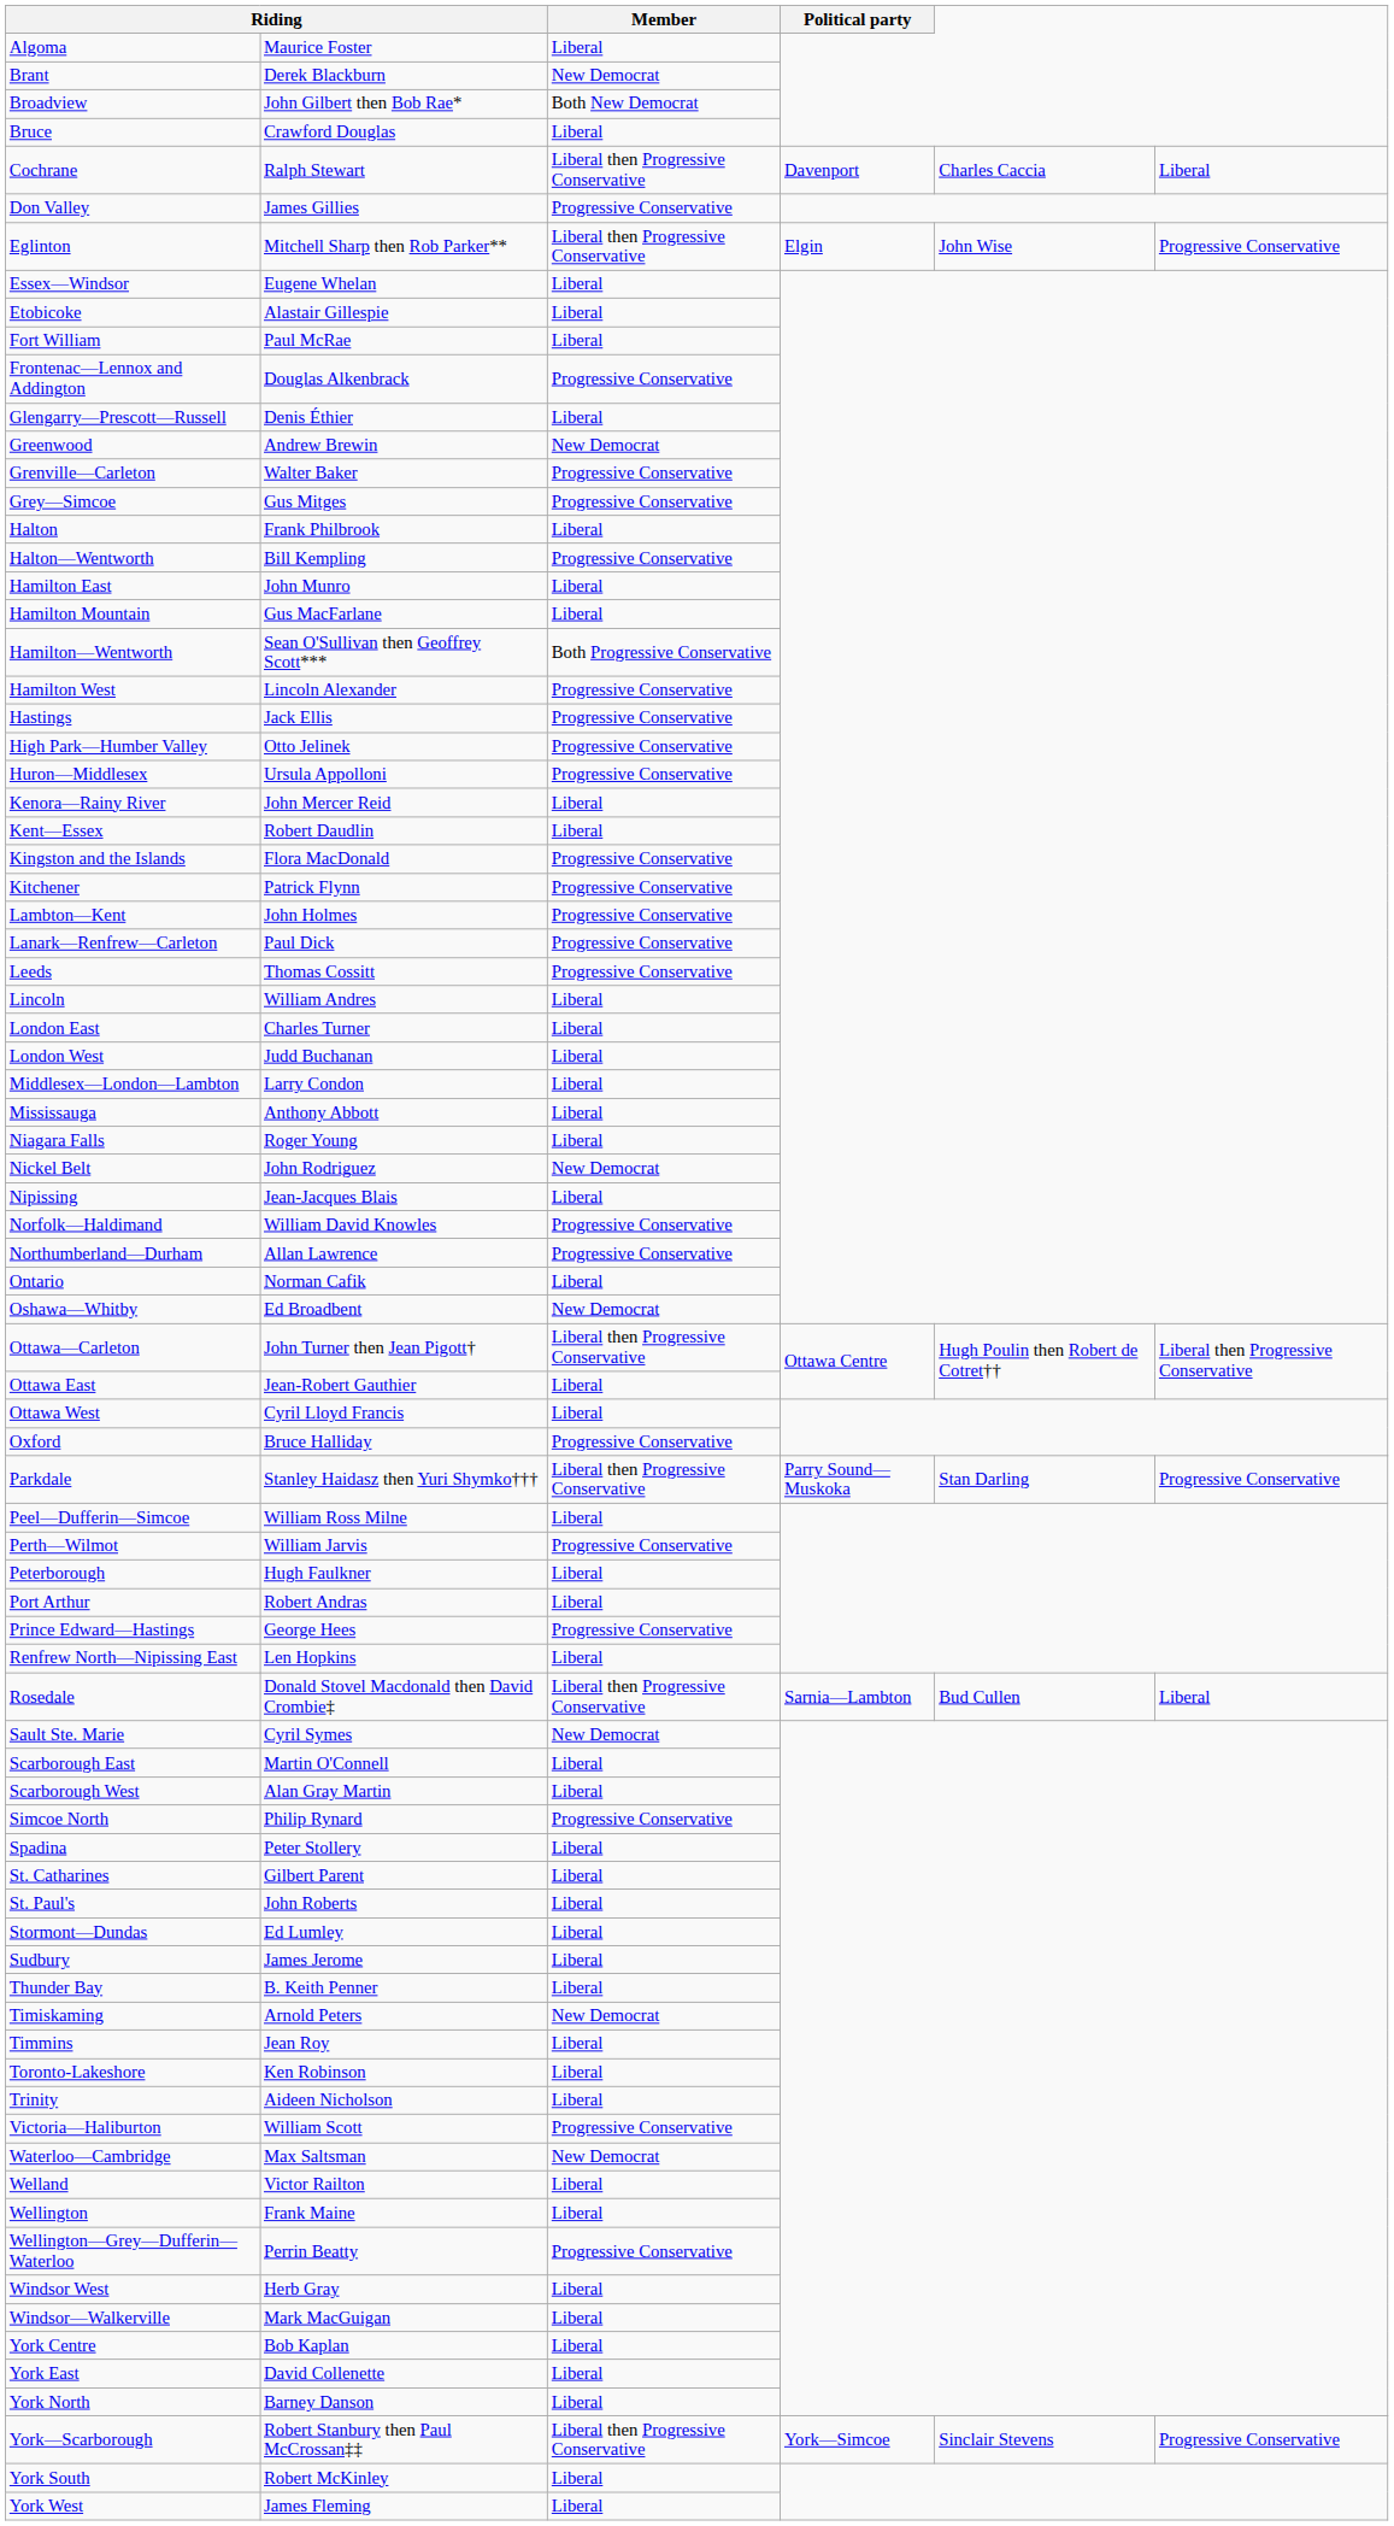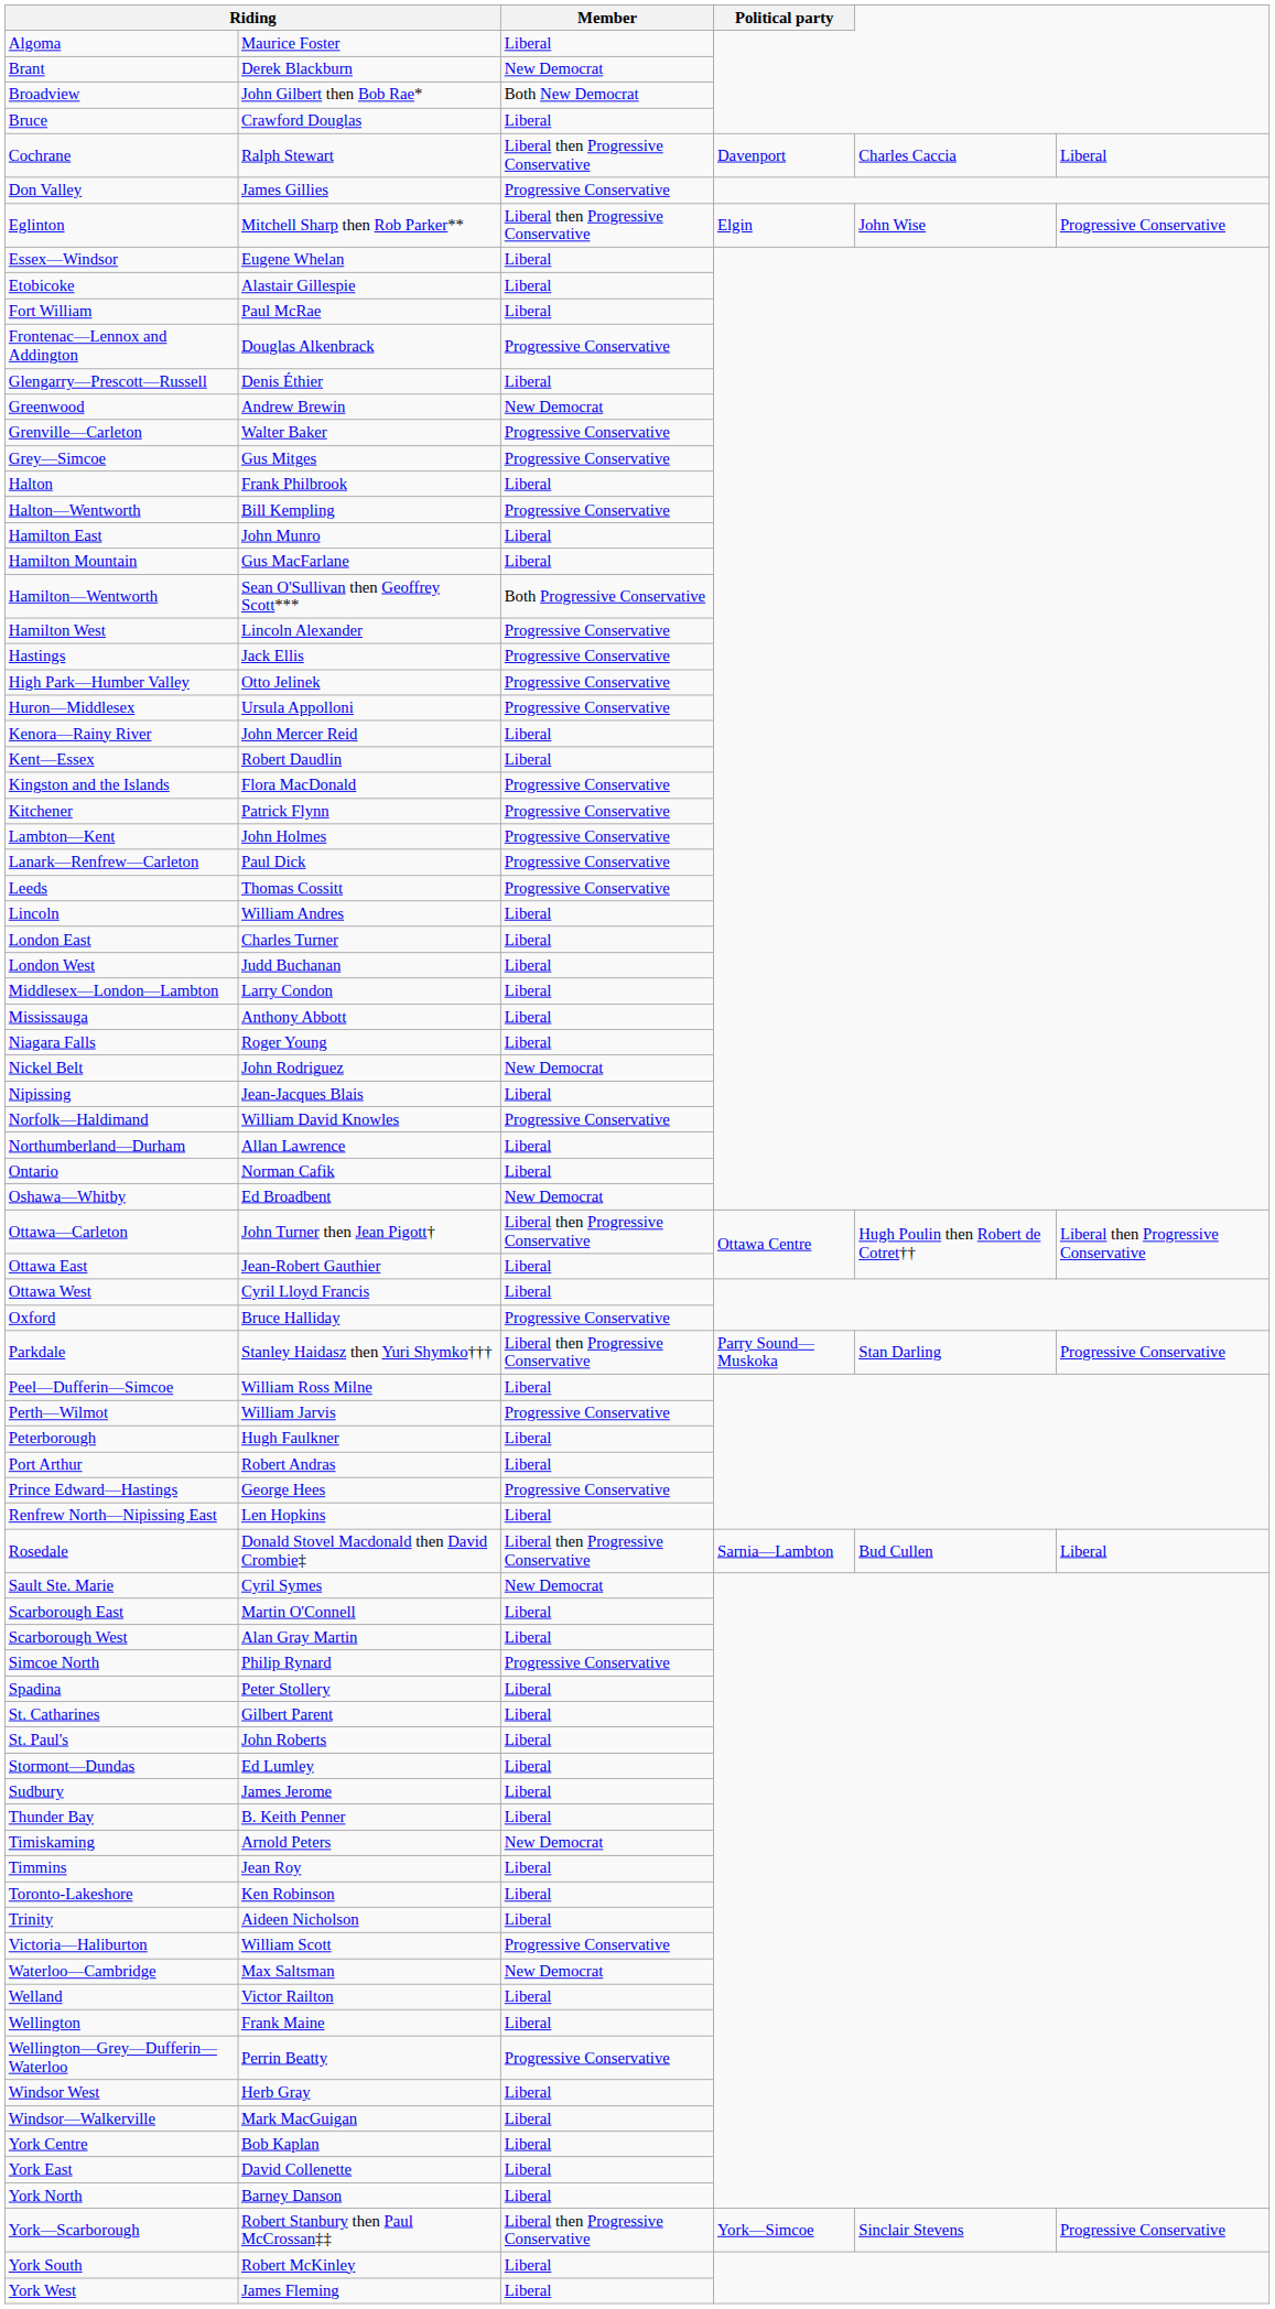Northumberland—Durham | Member: Progressive Conservative -> Liberal
